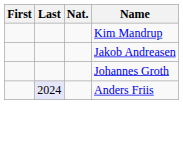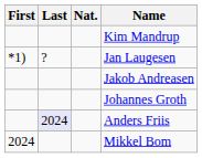+ row: *1) | ? | Jan Laugesen
+ row: 2024 | Mikkel Bom
